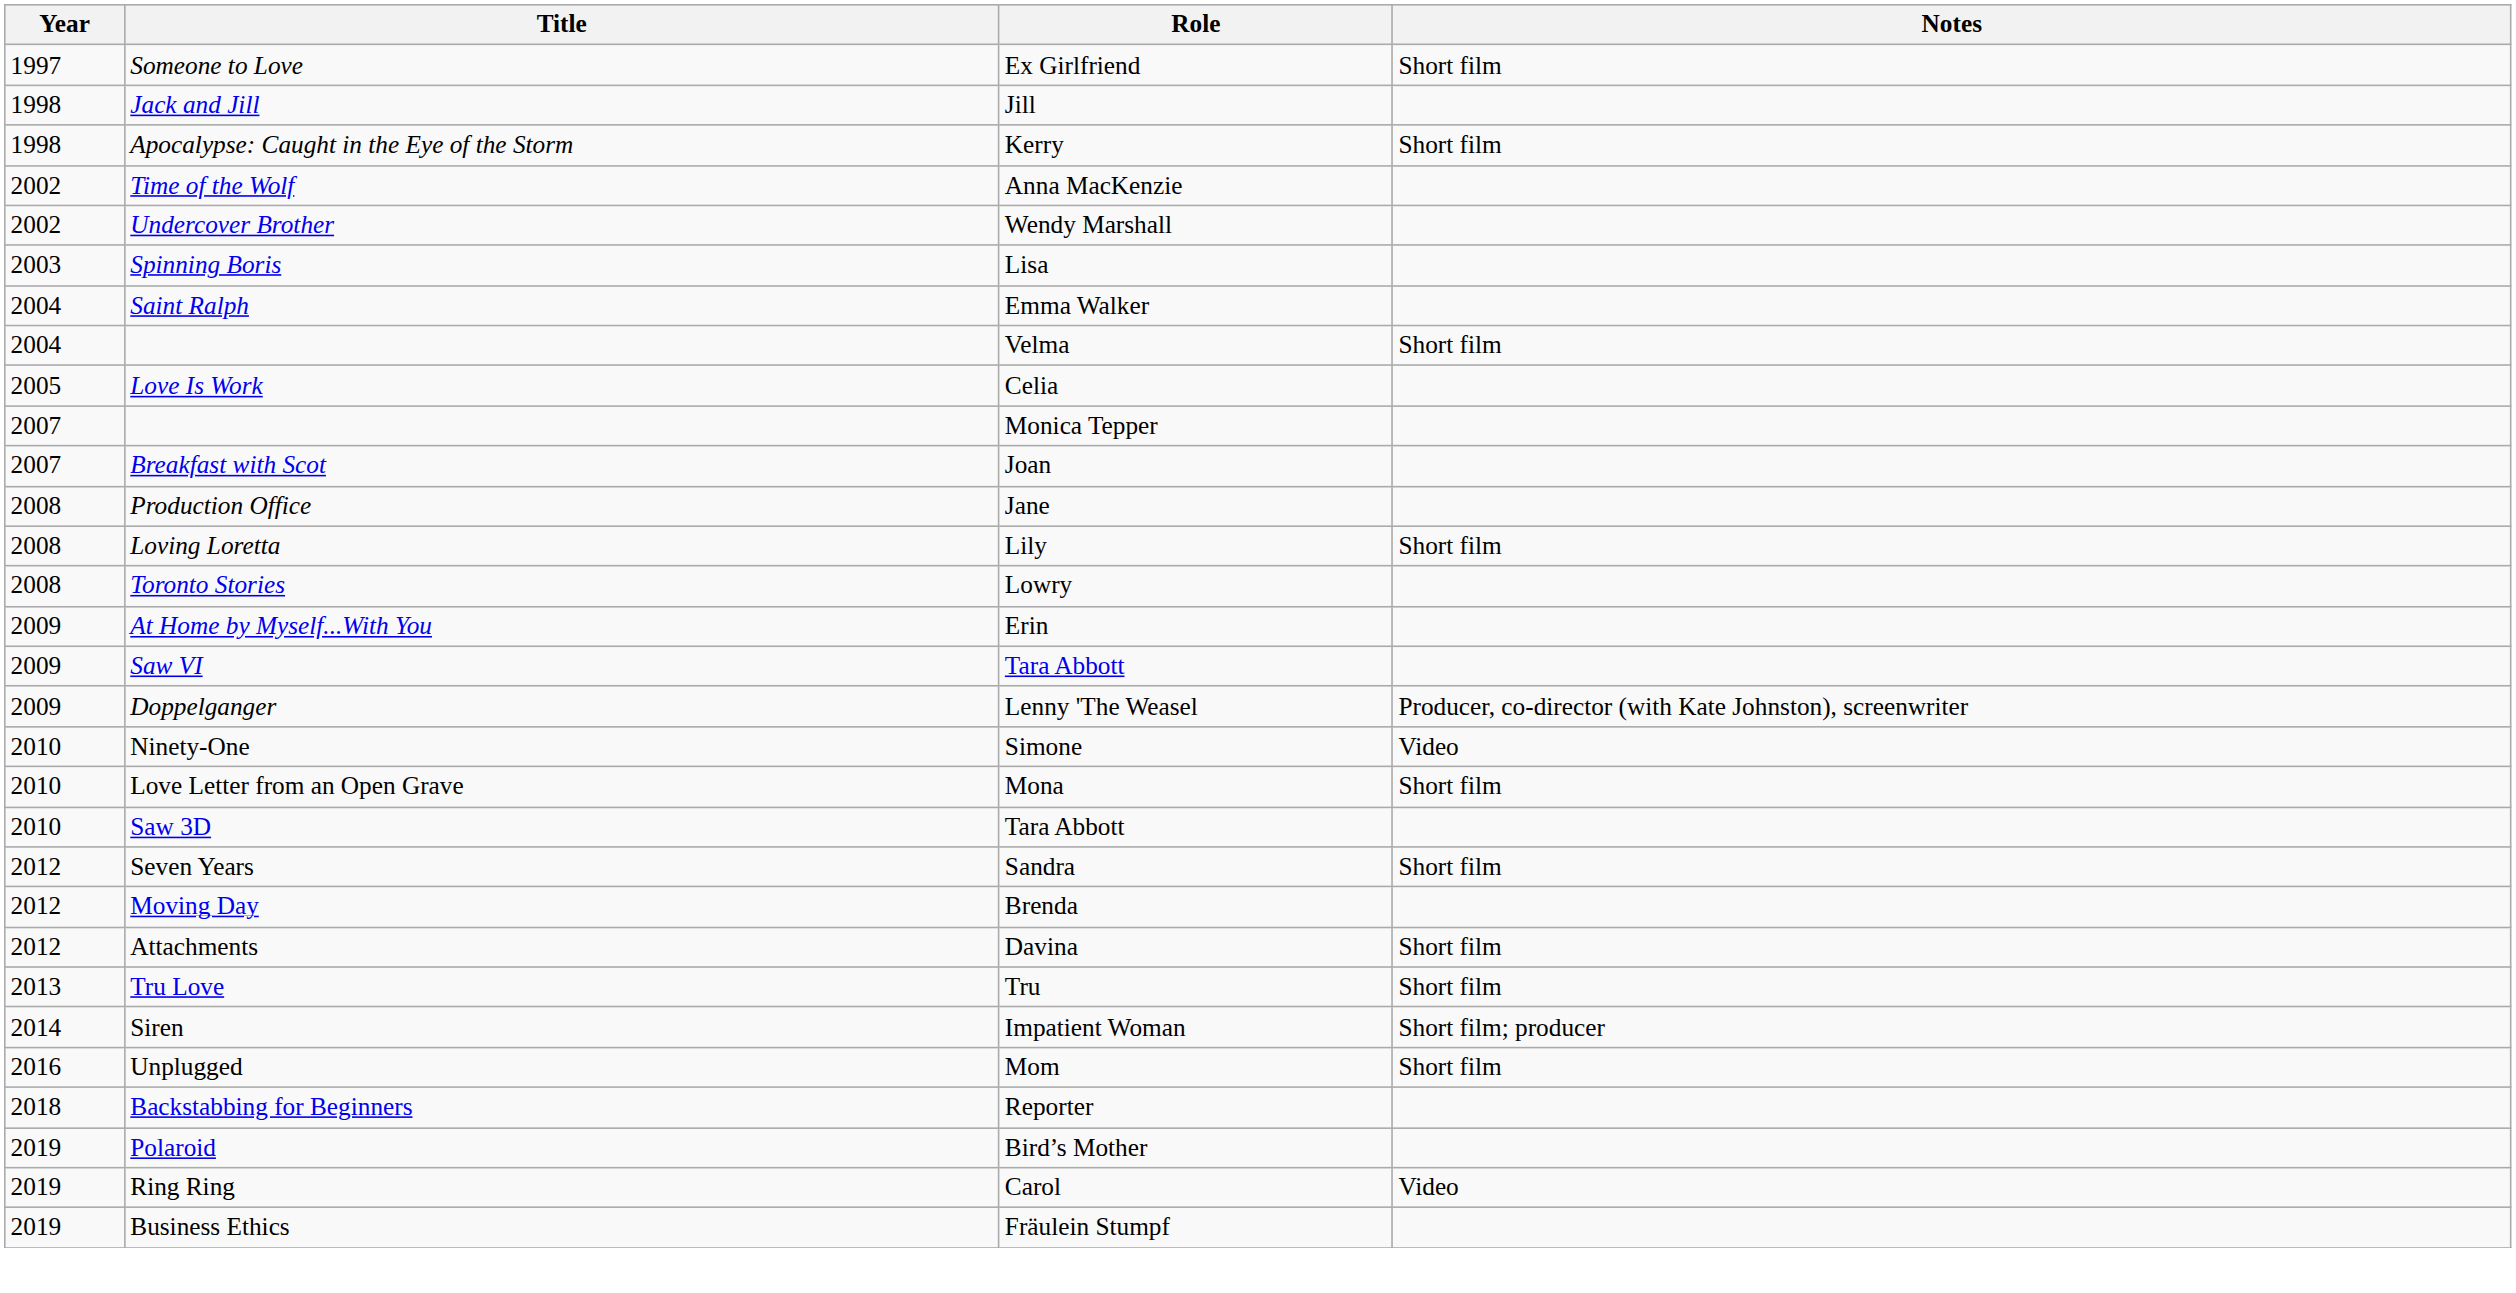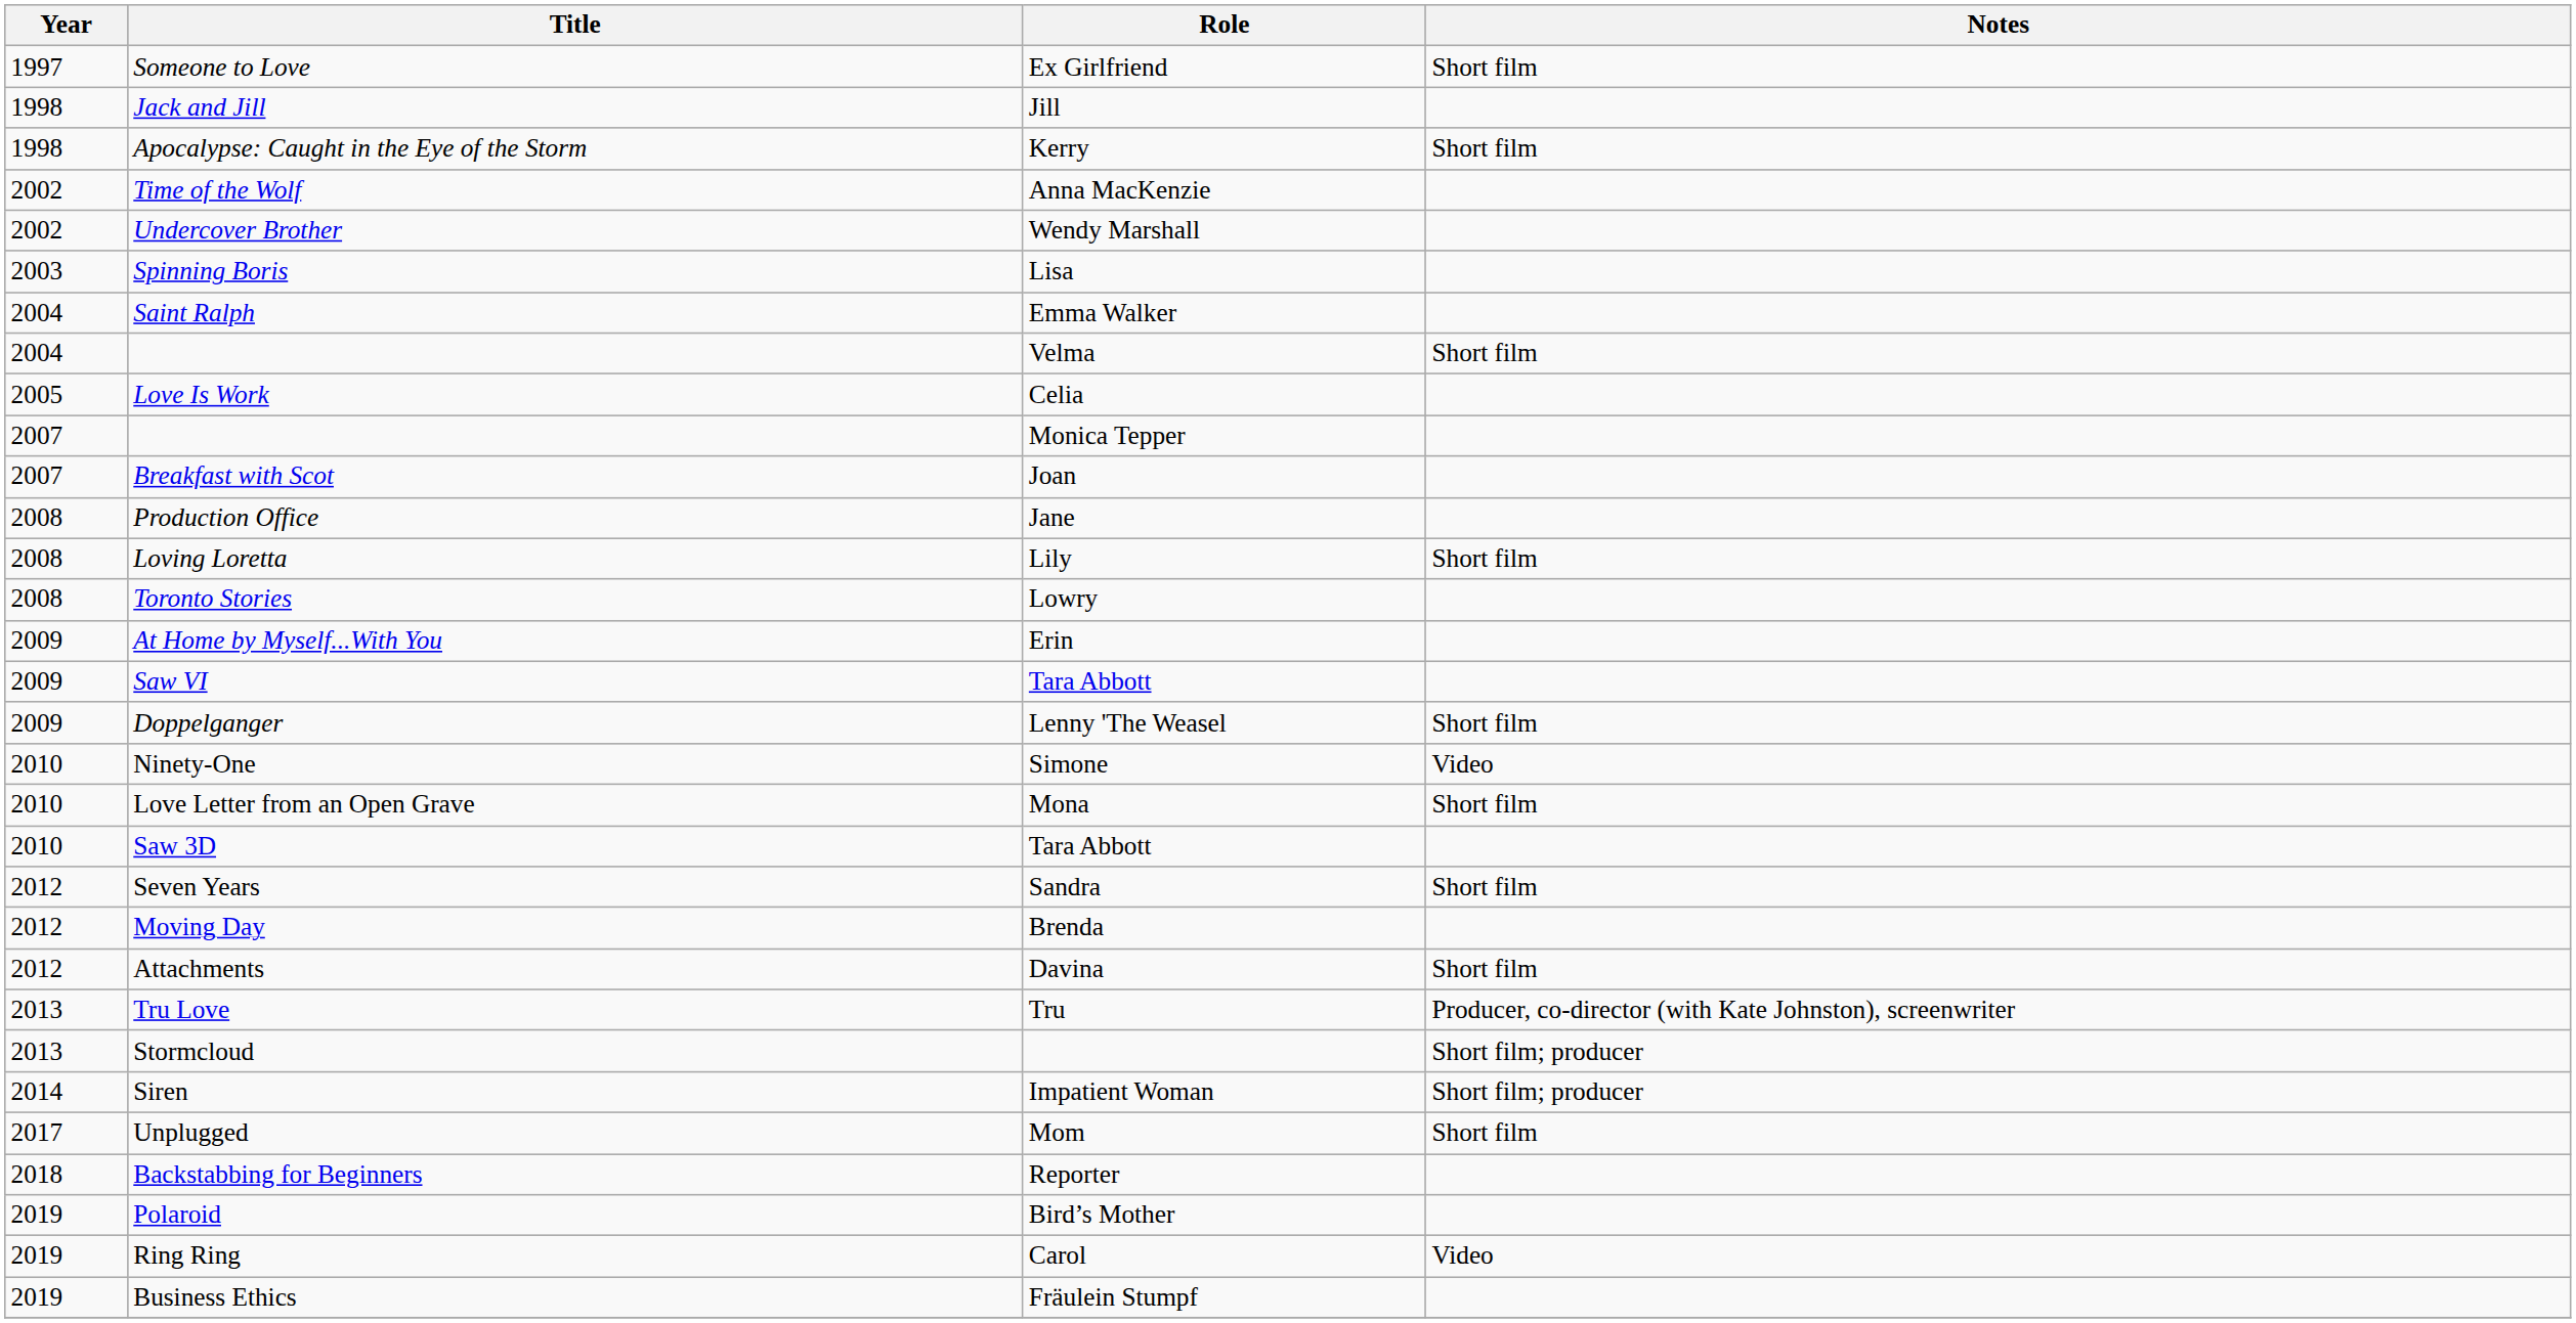Doppelganger | Notes: Producer, co-director (with Kate Johnston), screenwriter -> Short film
Tru Love | Notes: Short film -> Producer, co-director (with Kate Johnston), screenwriter
+ row: 2013 | Stormcloud | Short film; producer
Unplugged | Year: 2016 -> 2017
